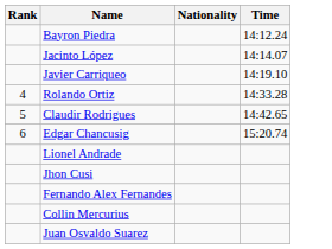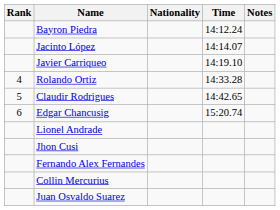+ column: Notes
